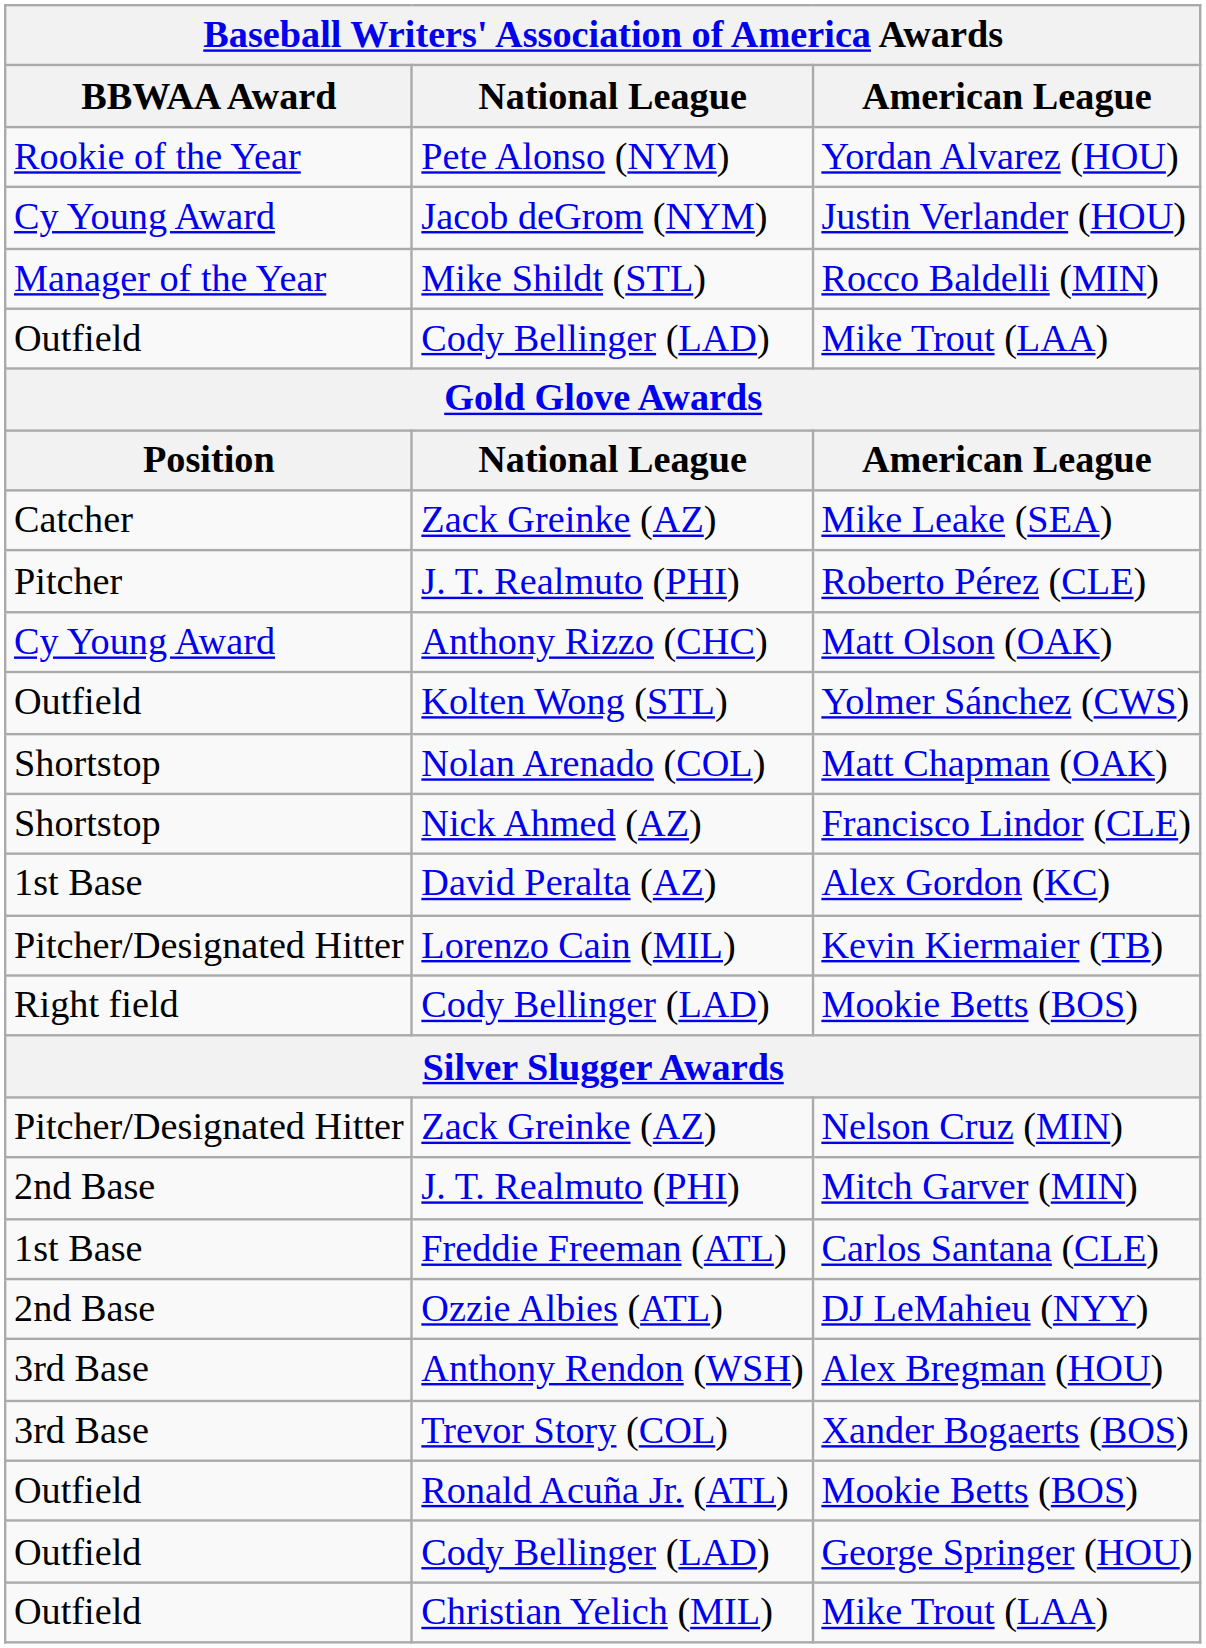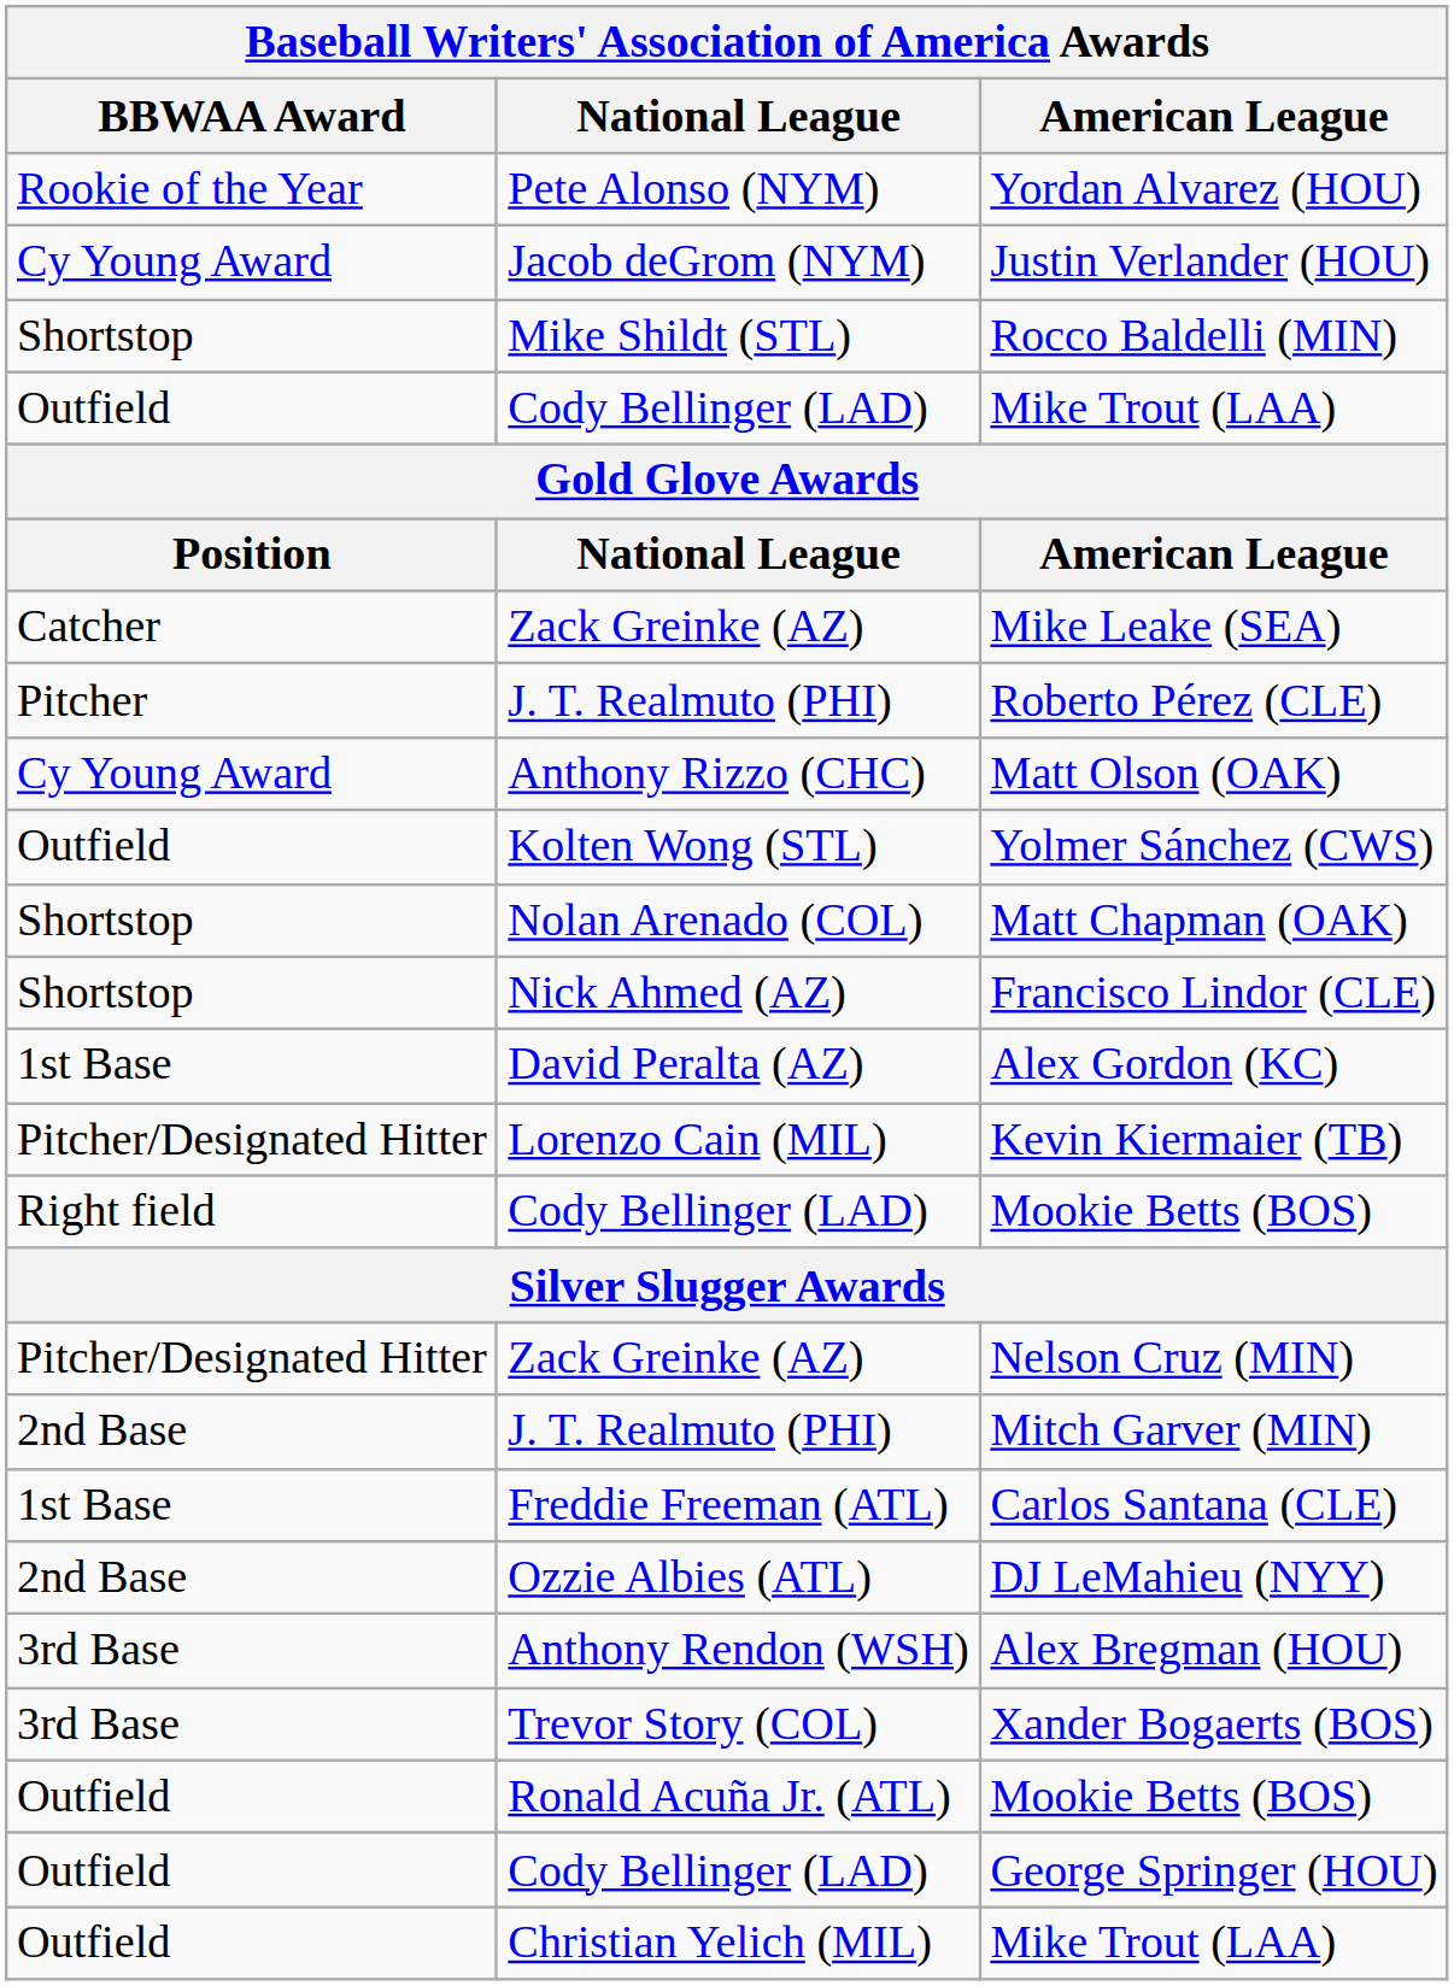Rocco Baldelli (MIN) | BBWAA Award: Manager of the Year -> Shortstop
